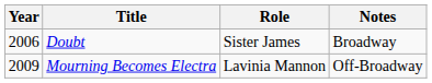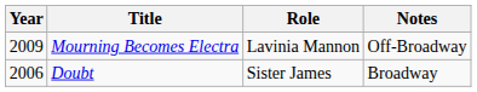rows swapped: Doubt <-> Mourning Becomes Electra
